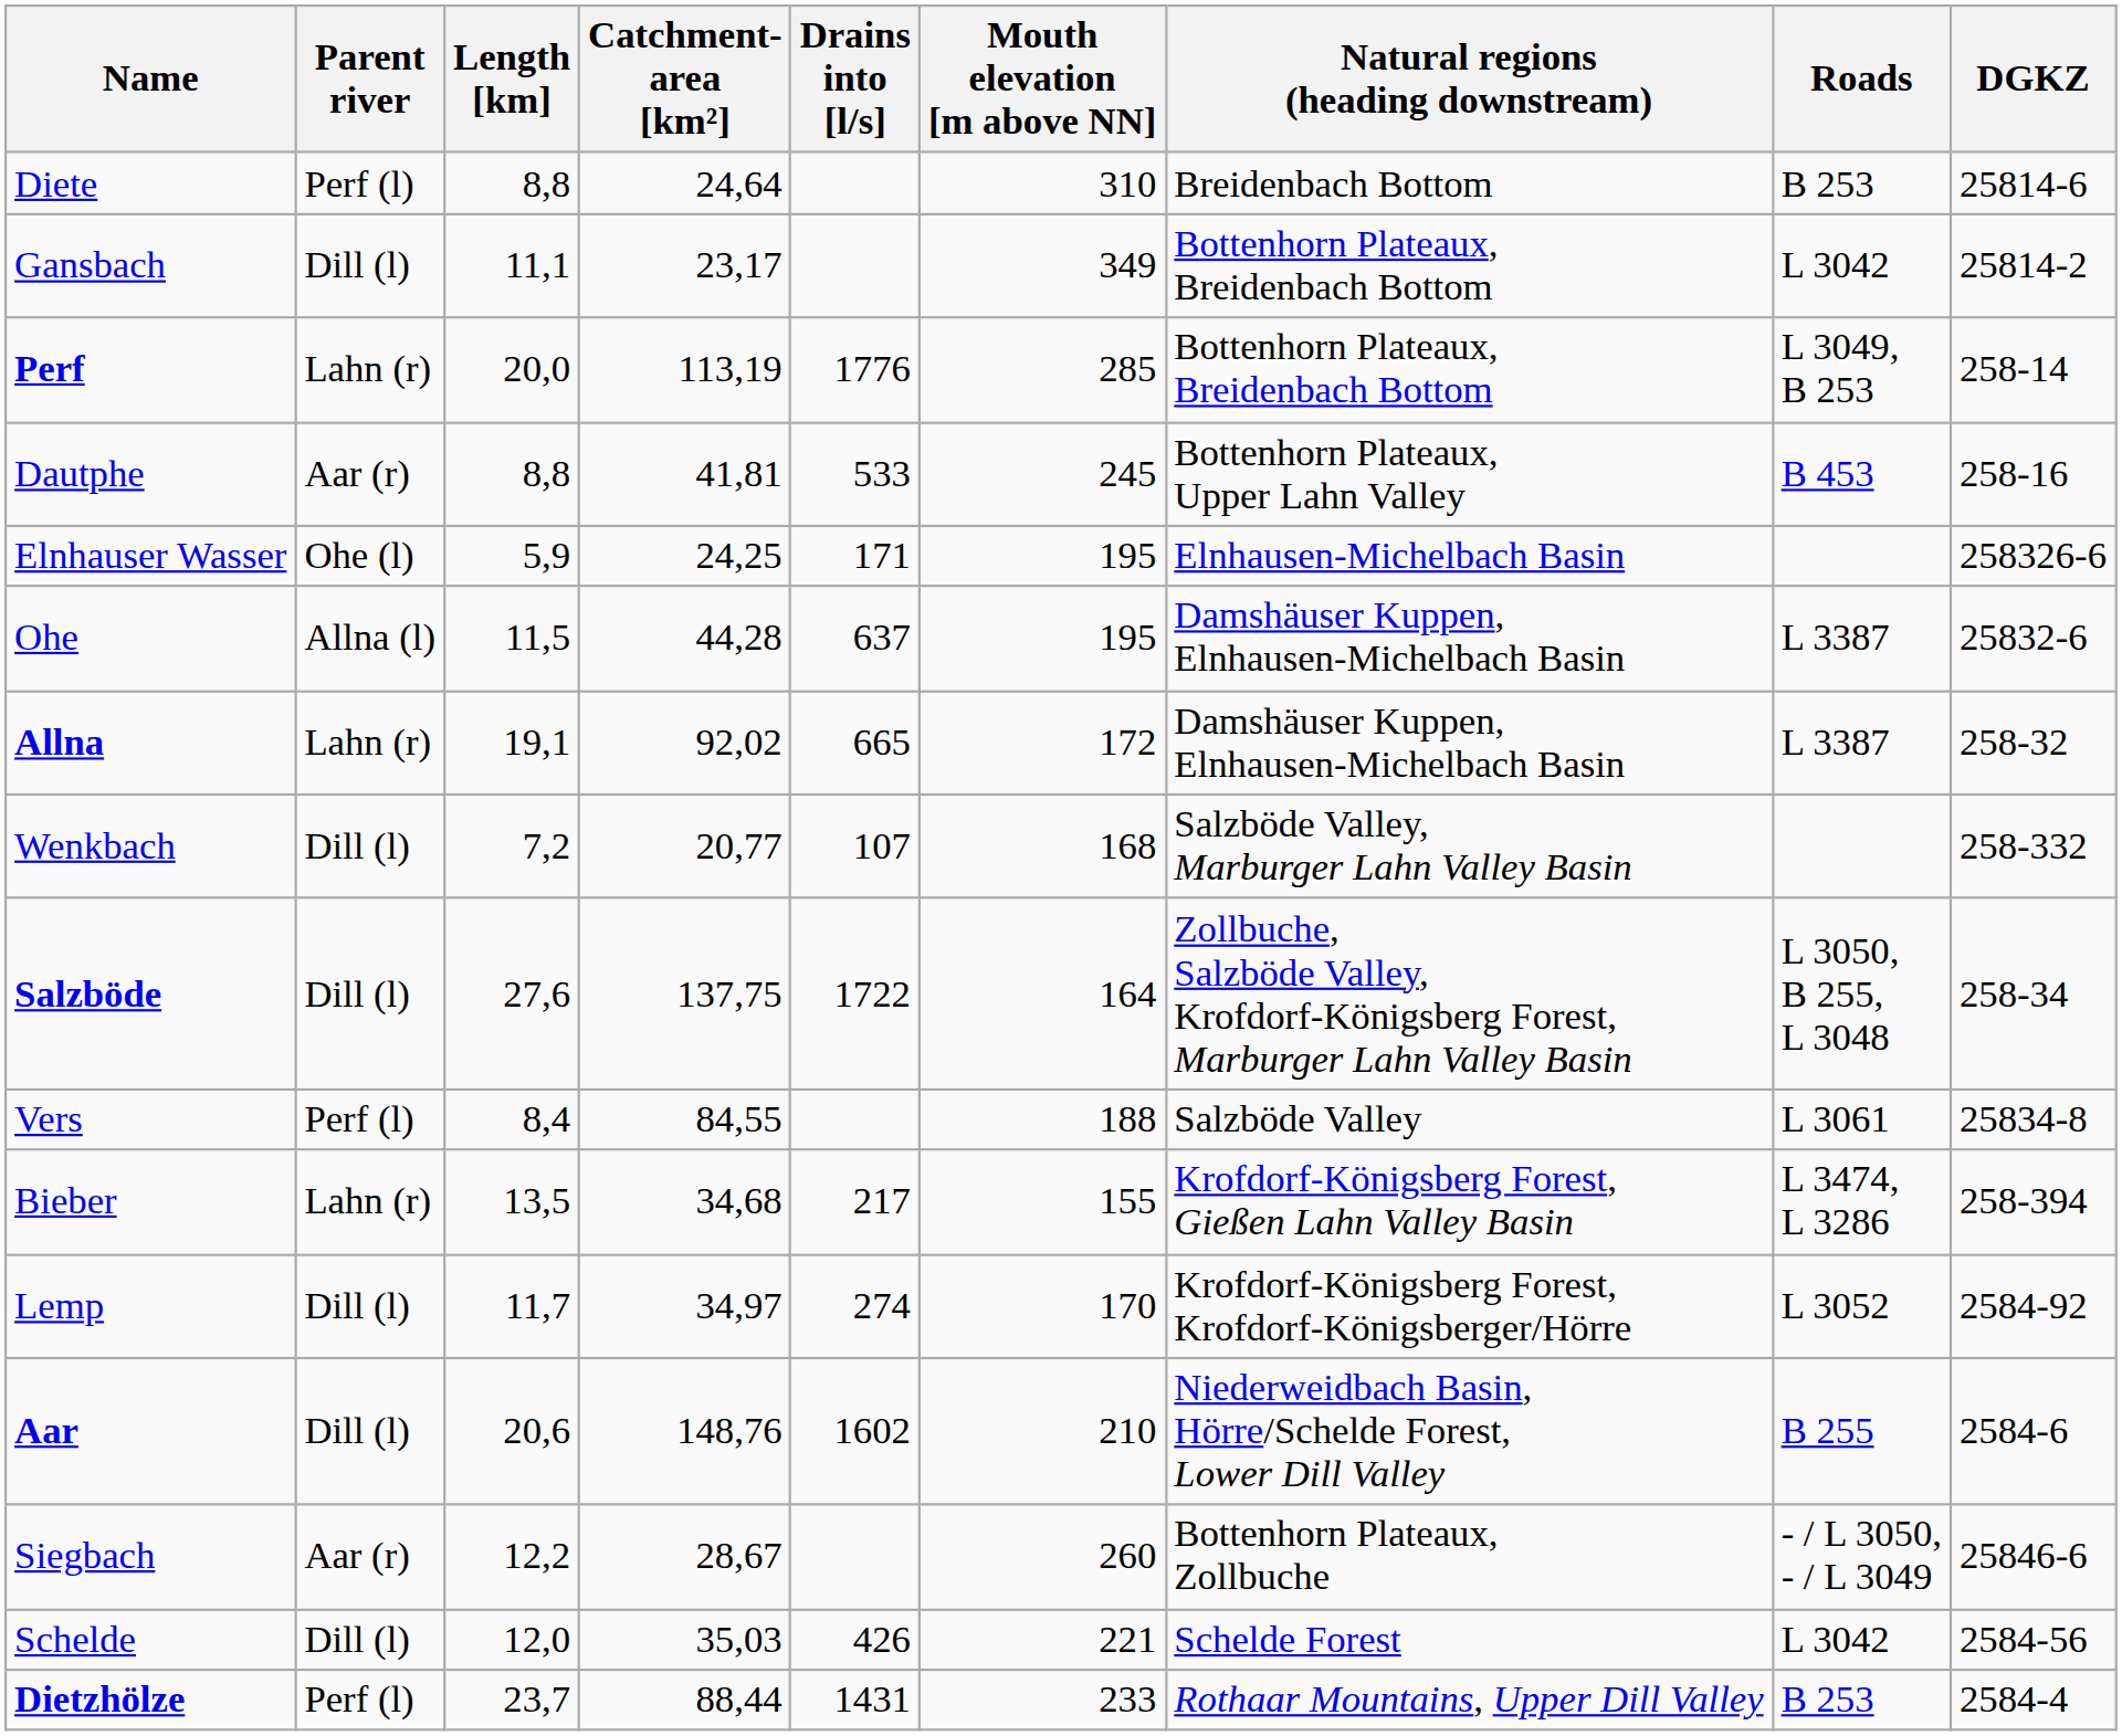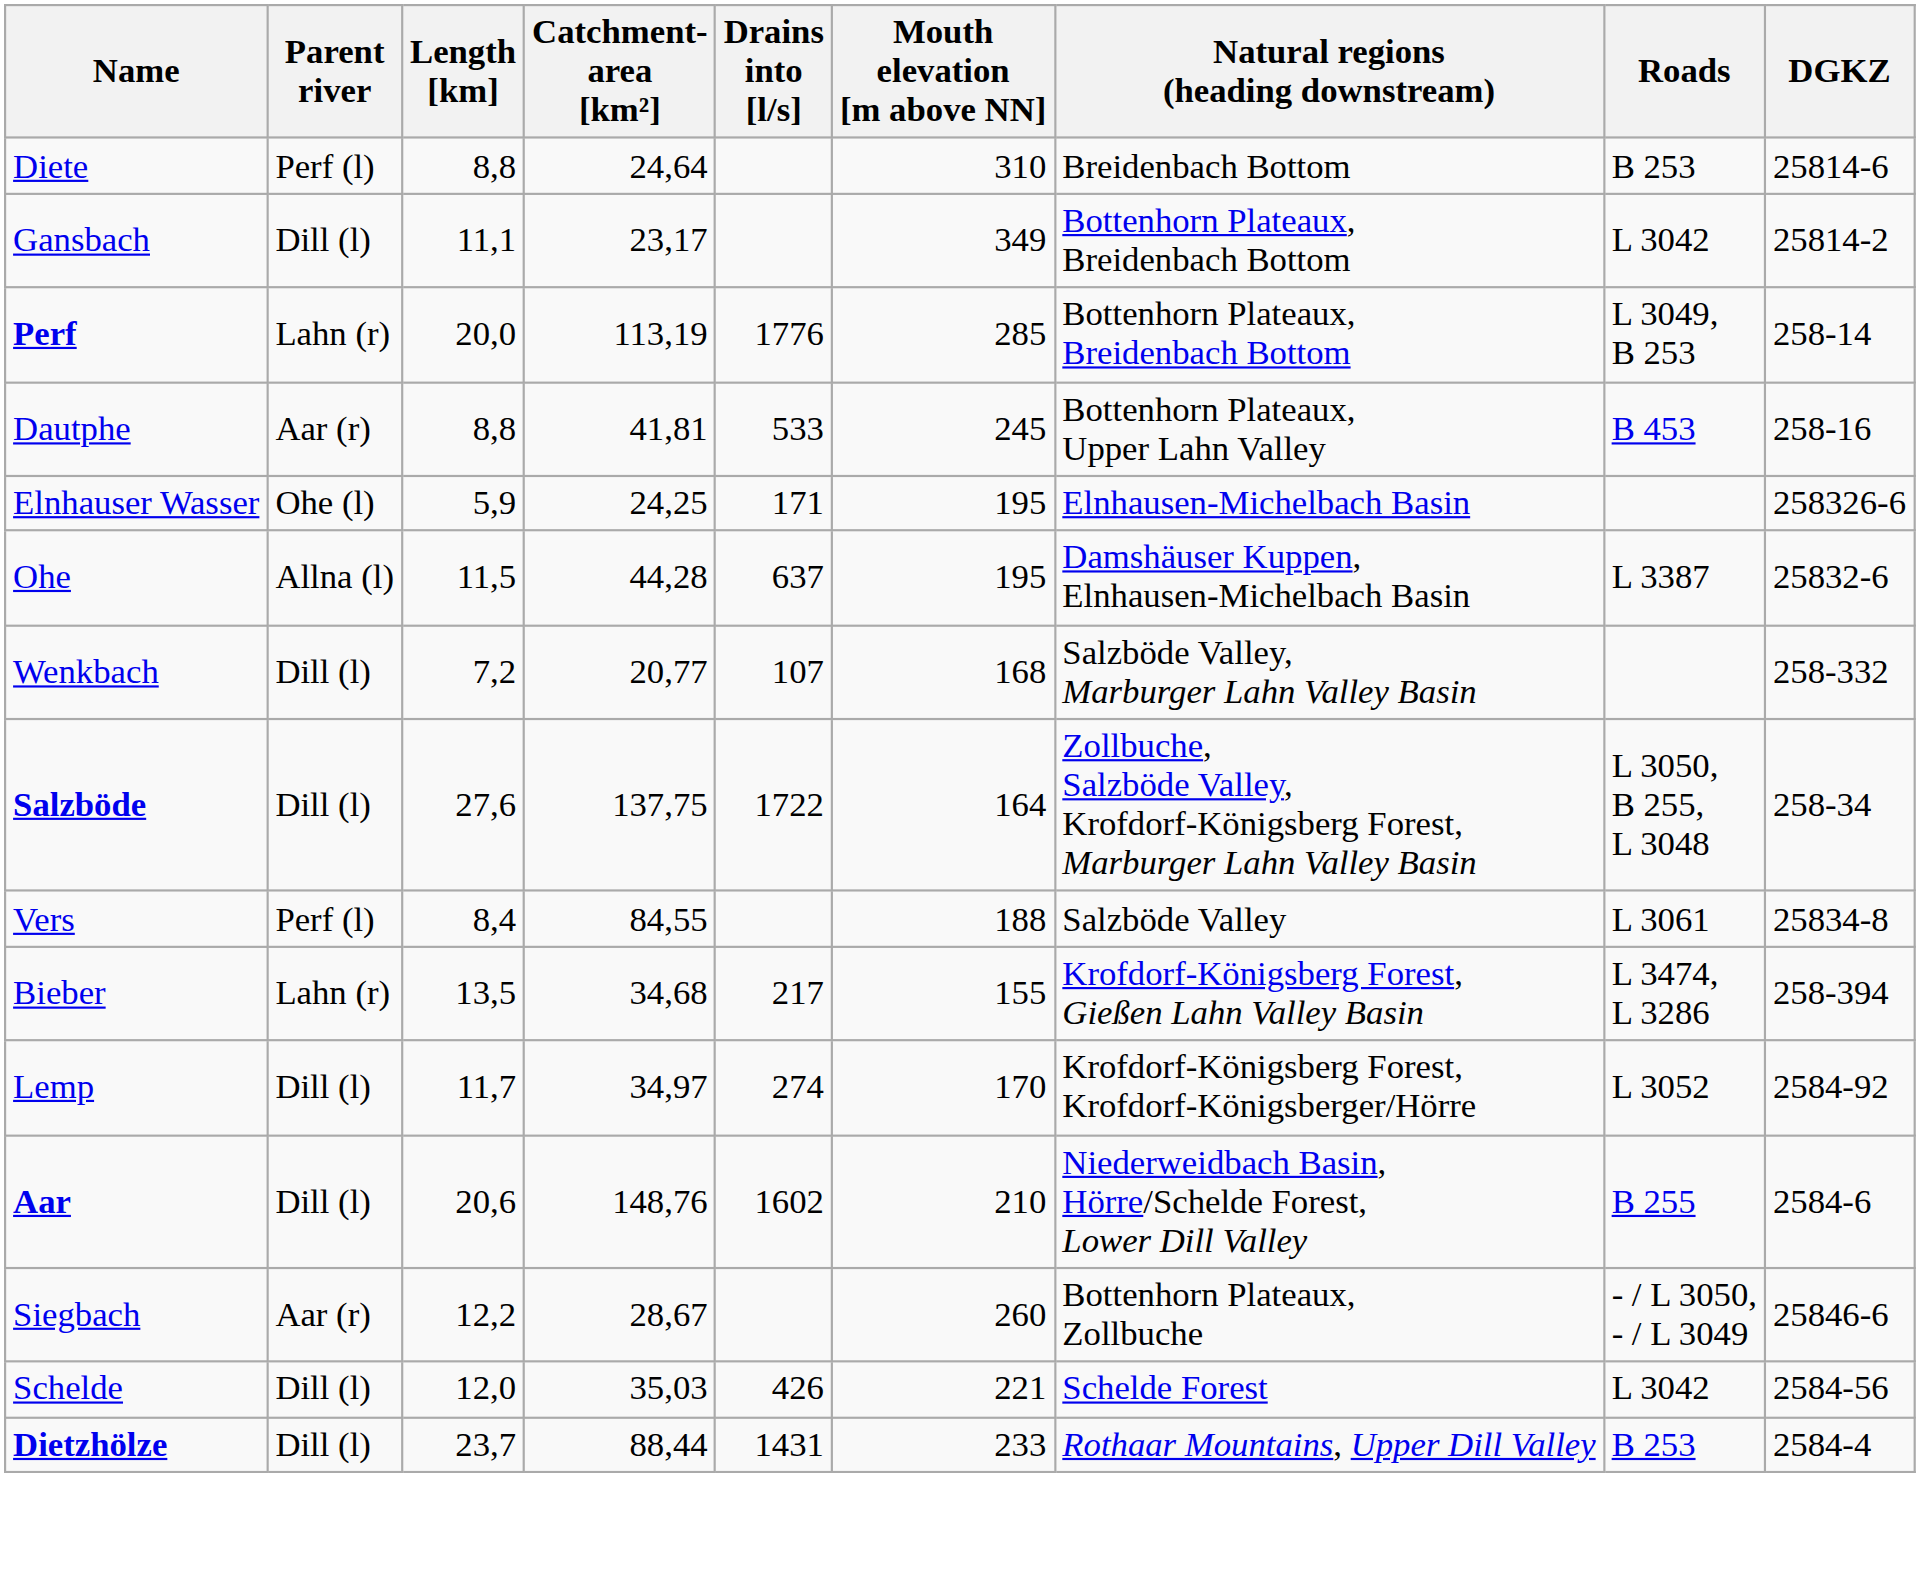- row: Allna | Lahn (r) | 19,1 | 92,02 | 665 | 172 | Damshäuser Kuppen, Elnhausen-Michelbach Basin | L 3387 | 258-32
Dietzhölze | Parent river: Perf (l) -> Dill (l)
